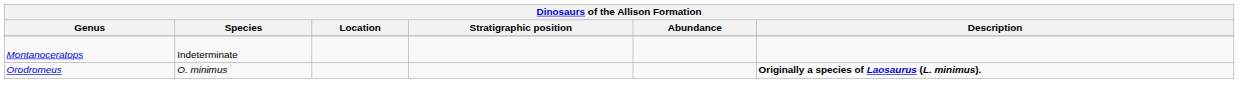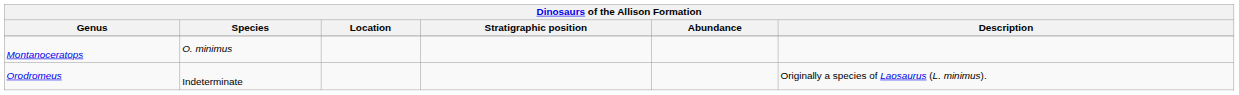Montanoceratops | Species: Indeterminate -> O. minimus
Orodromeus | Species: O. minimus -> Indeterminate
Orodromeus | Description: bold -> normal
